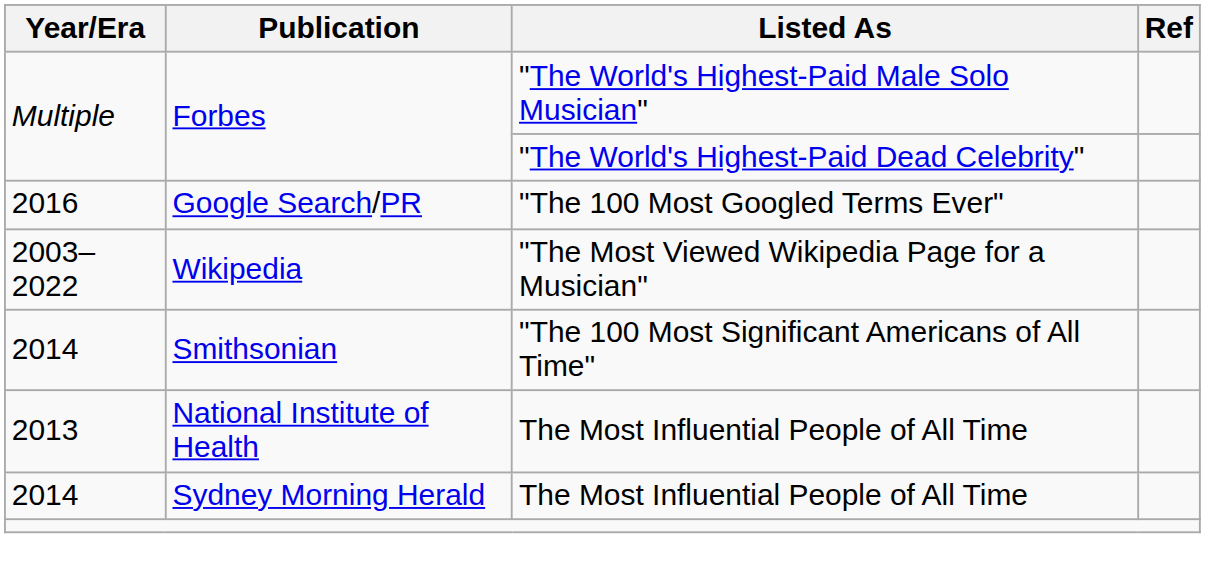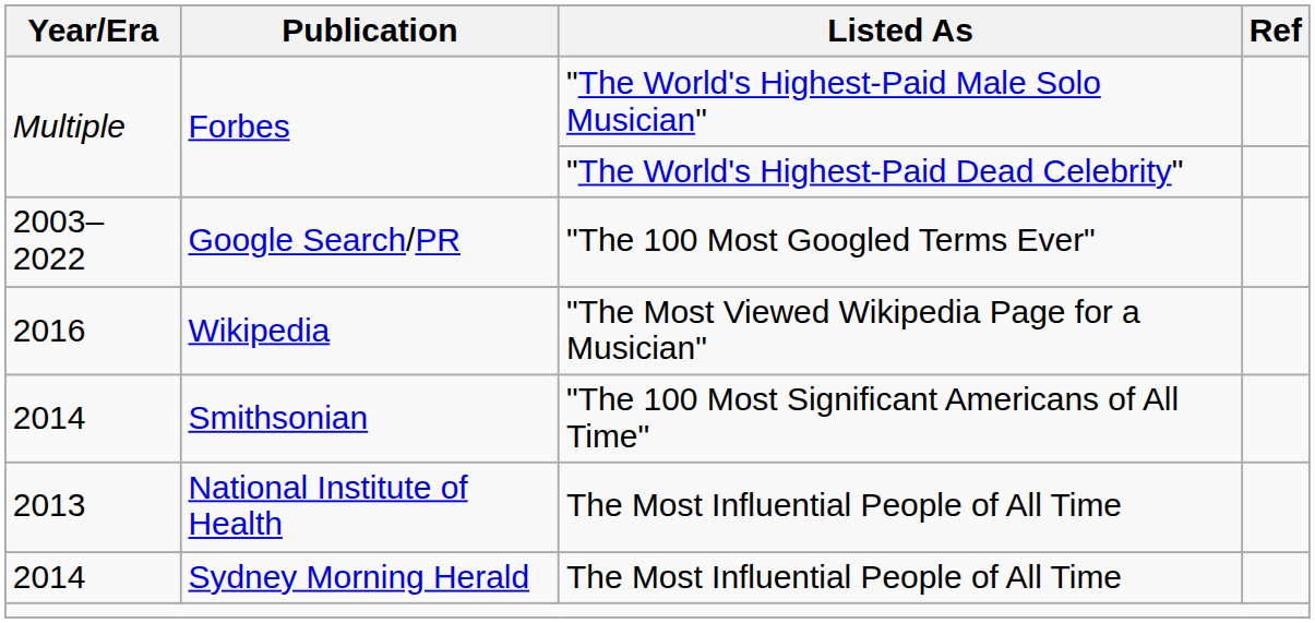Google Search/PR | Year/Era: 2016 -> 2003–2022
Wikipedia | Year/Era: 2003–2022 -> 2016
